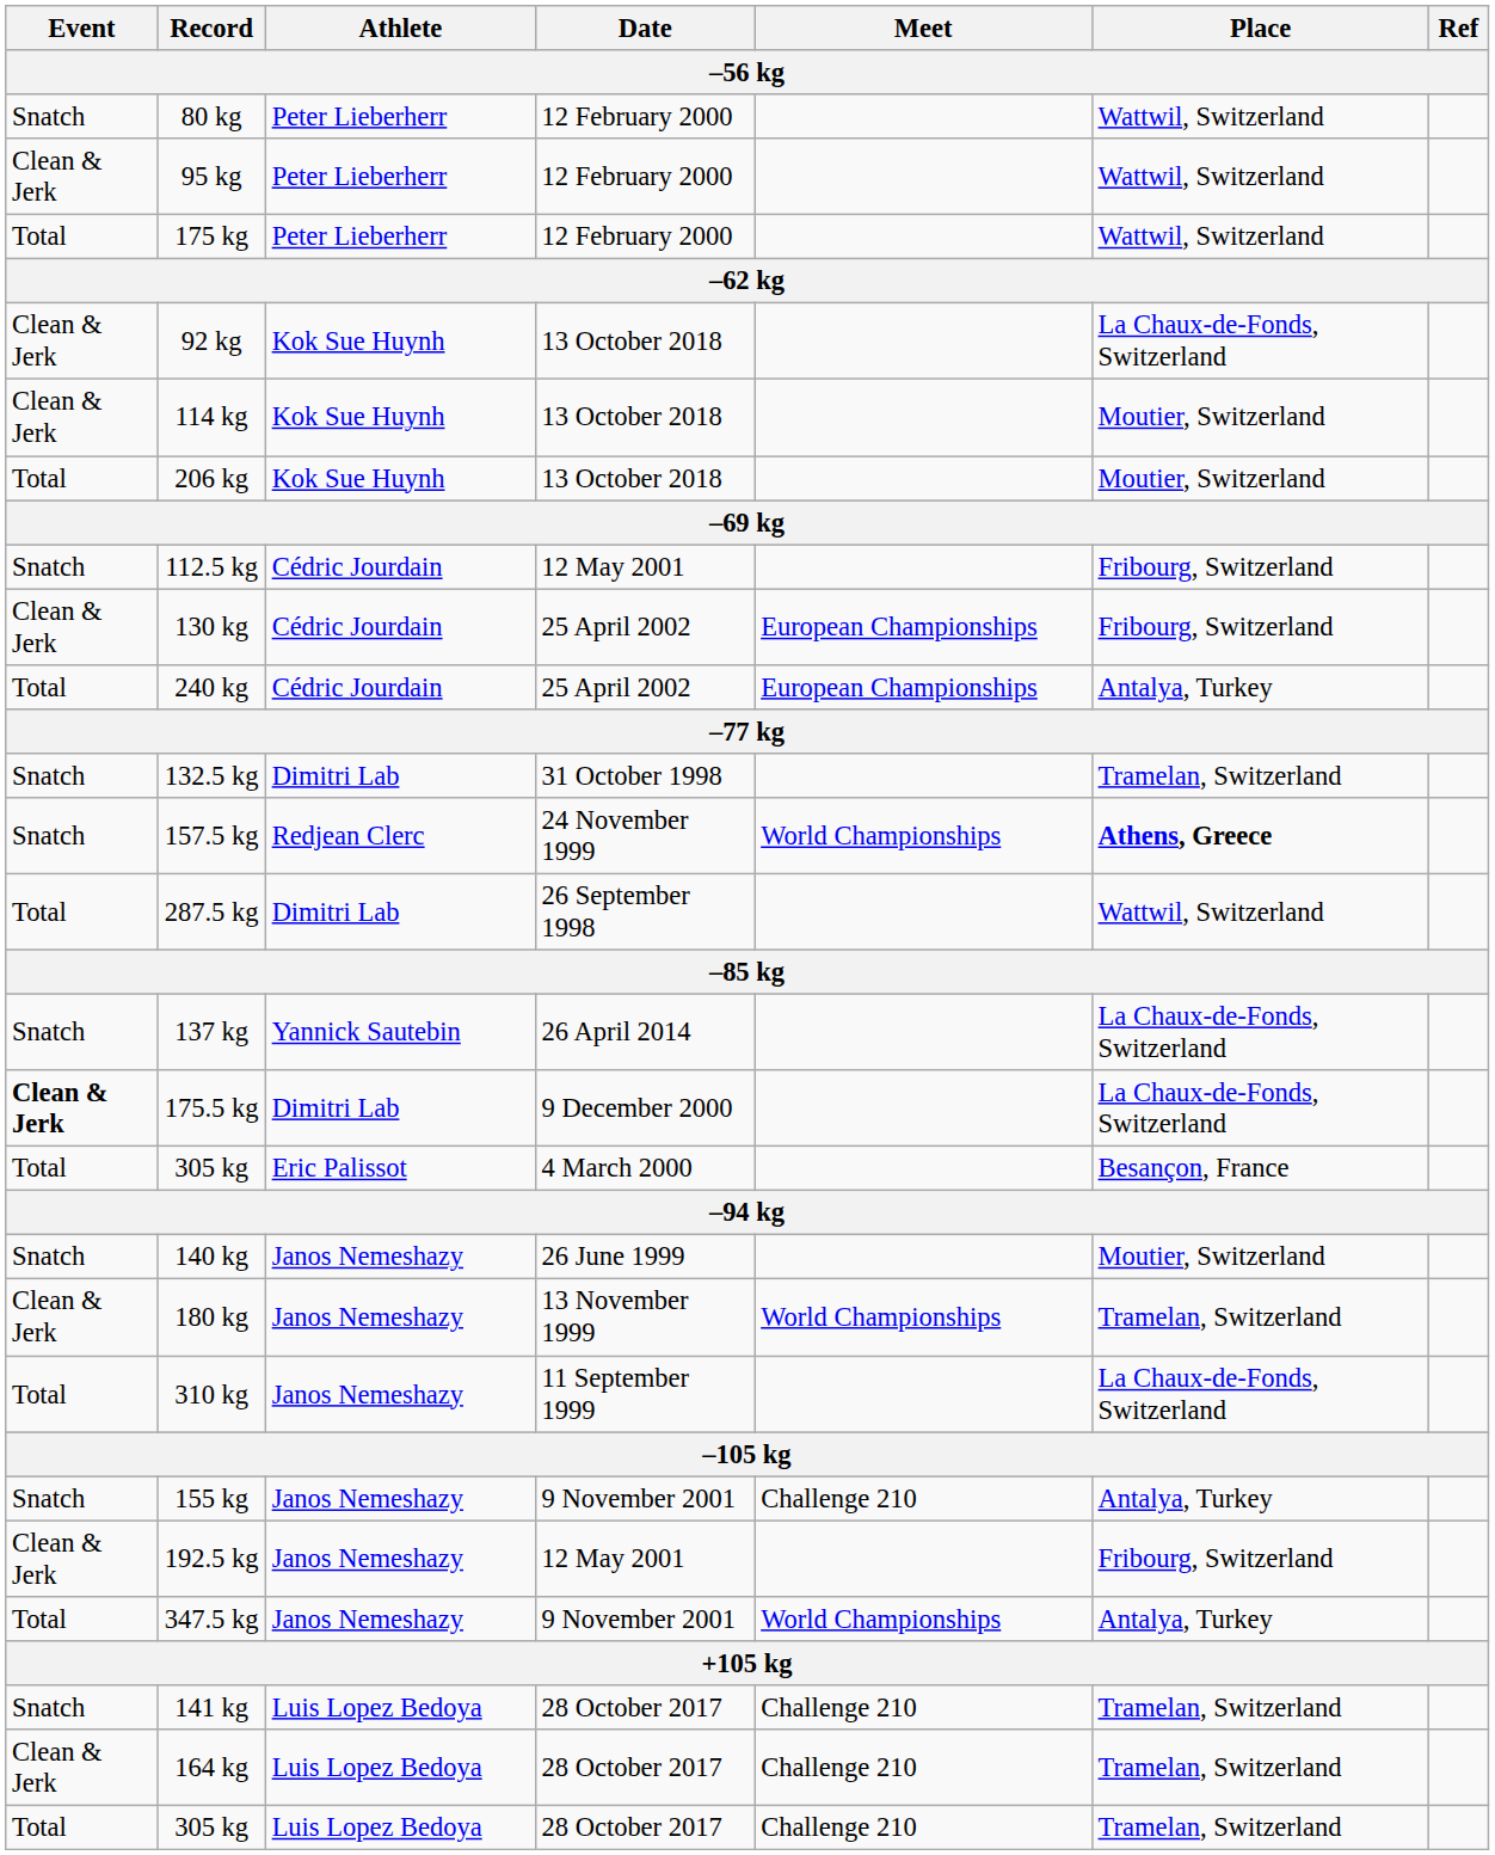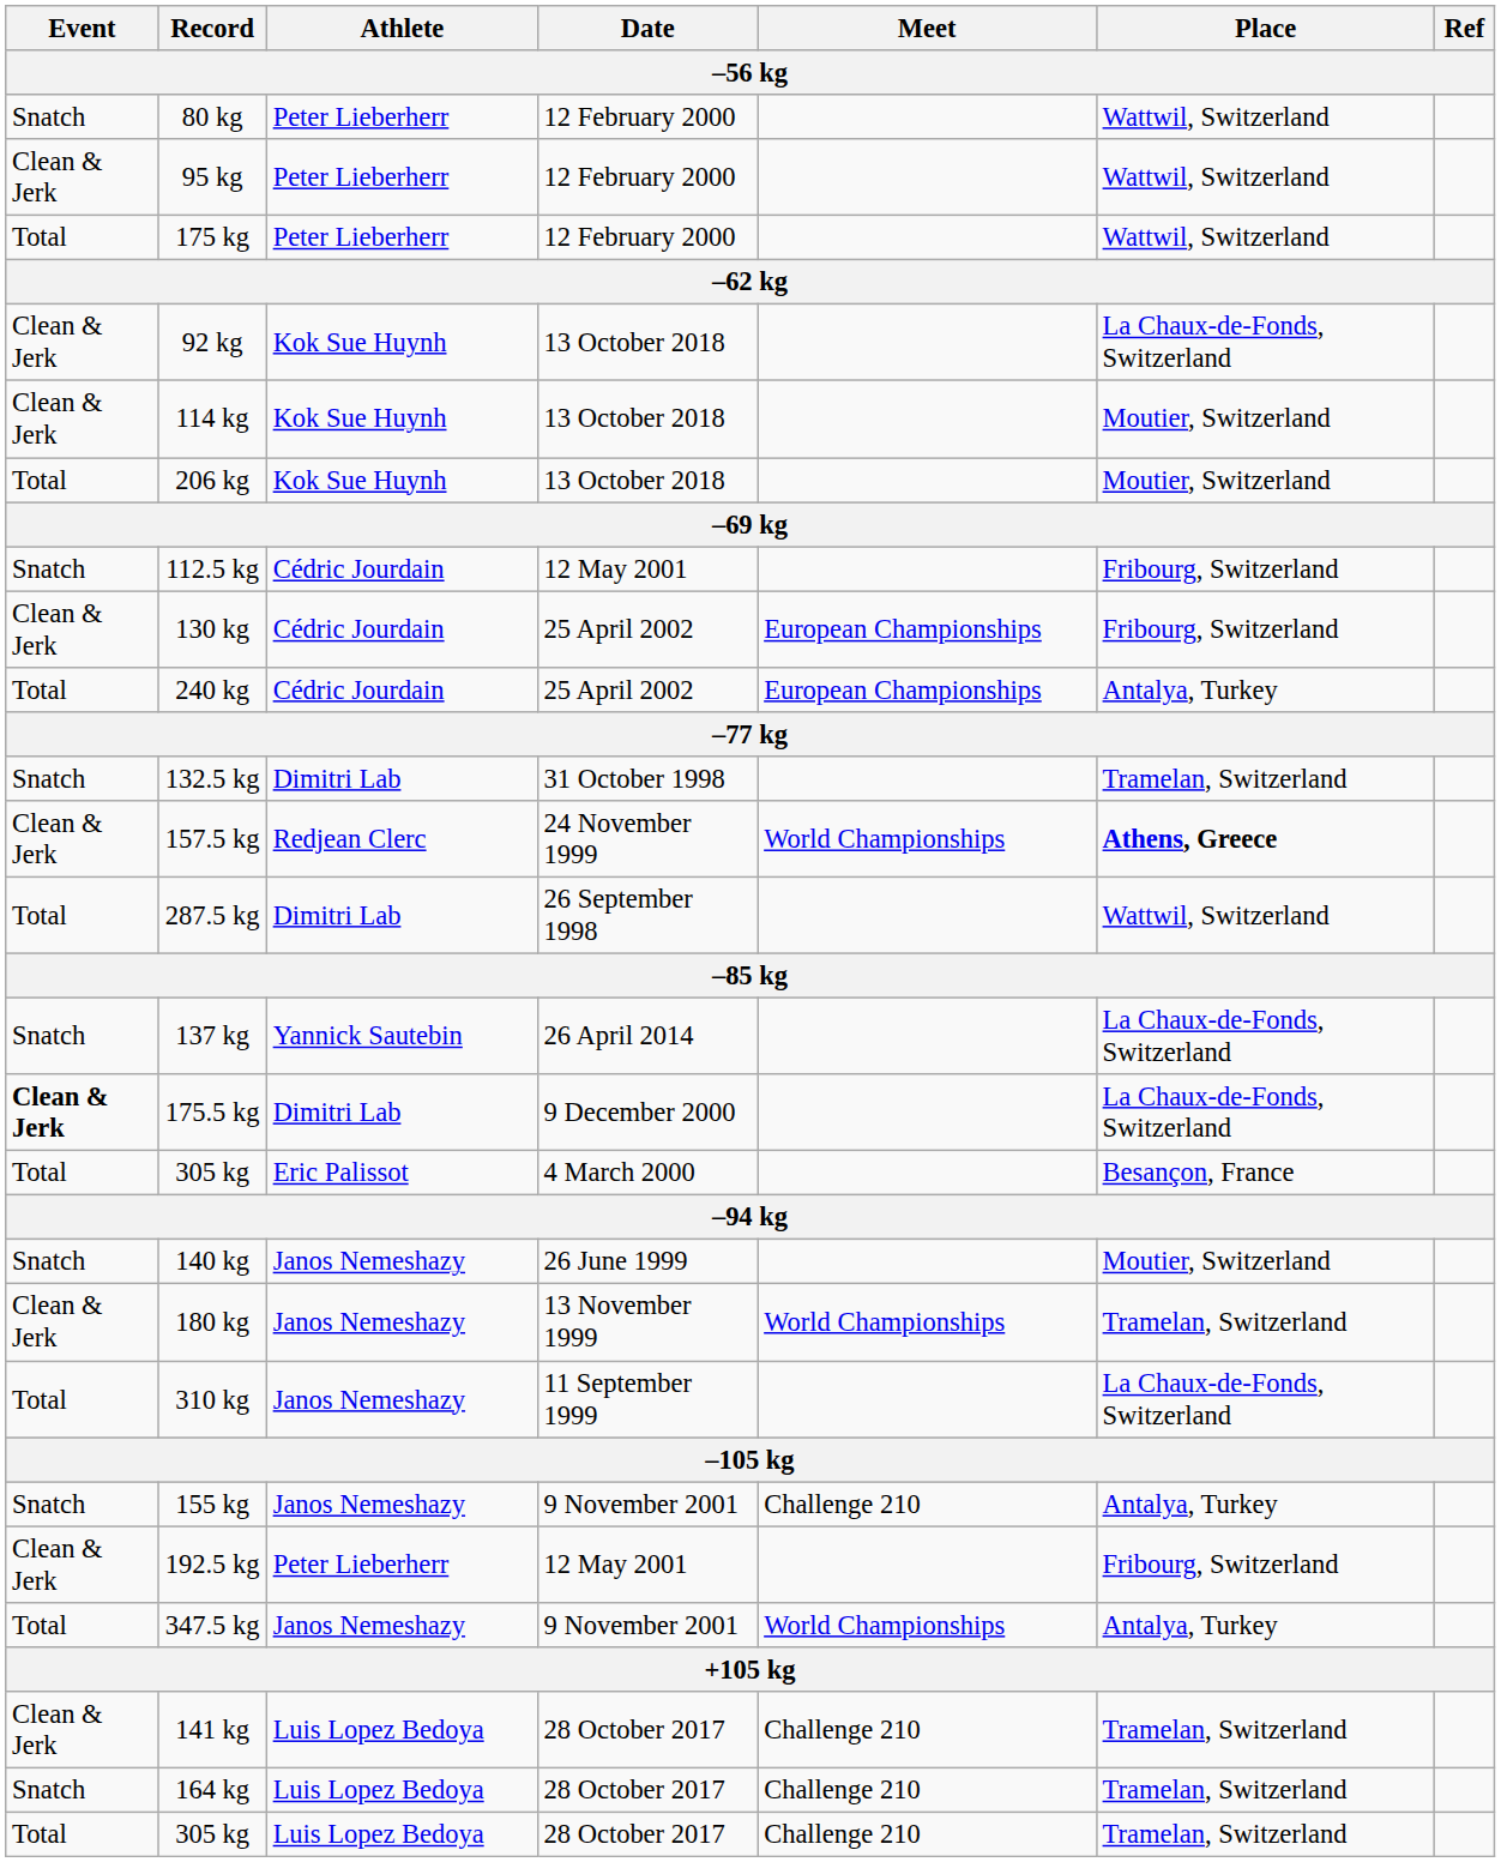157.5 kg | Event: Snatch -> Clean & Jerk
192.5 kg | Athlete: Janos Nemeshazy -> Peter Lieberherr
141 kg | Event: Snatch -> Clean & Jerk
164 kg | Event: Clean & Jerk -> Snatch
